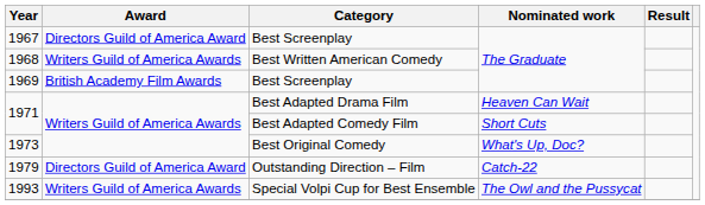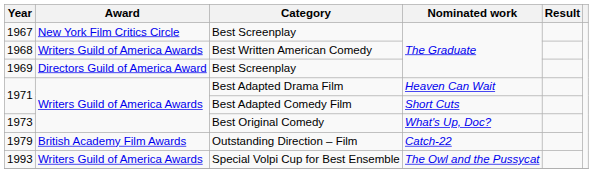1967 | Award: Directors Guild of America Award -> New York Film Critics Circle
1969 | Award: British Academy Film Awards -> Directors Guild of America Award
1979 | Award: Directors Guild of America Award -> British Academy Film Awards
